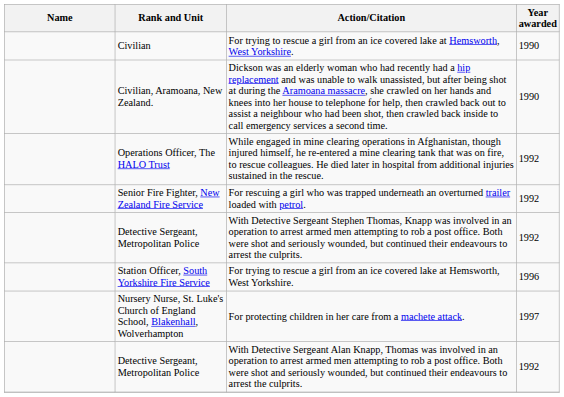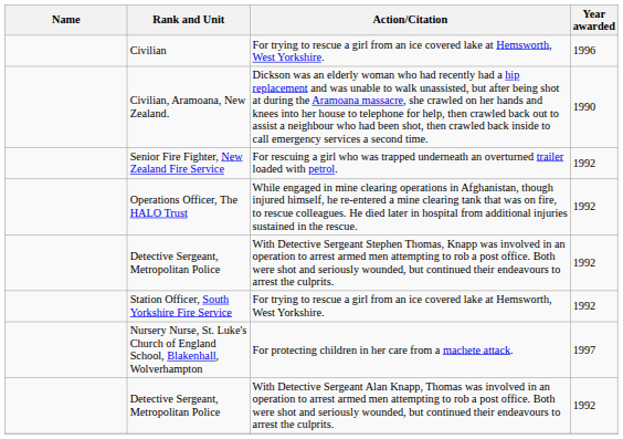Civilian | Year awarded: 1990 -> 1996
rows swapped: Operations Officer, The HALO Trust <-> Senior Fire Fighter, New Zealand Fire Service
Station Officer, South Yorkshire Fire Service | Year awarded: 1996 -> 1992
